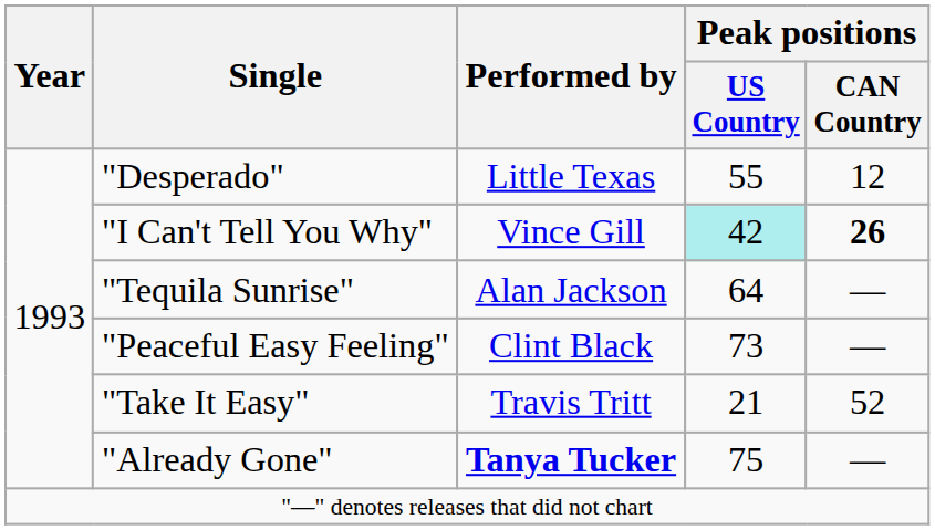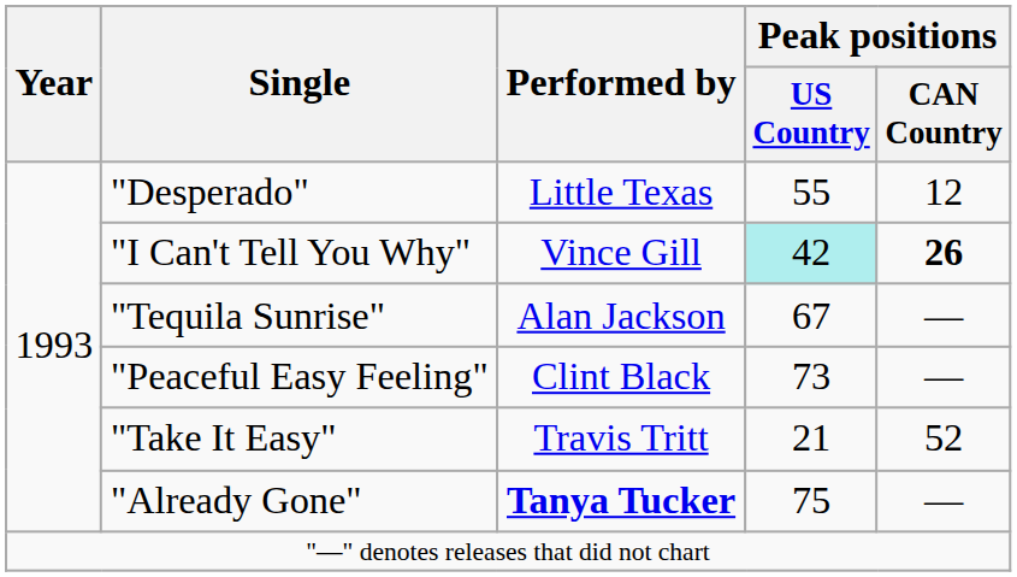"Tequila Sunrise" | Peak positions / US Country: 64 -> 67
